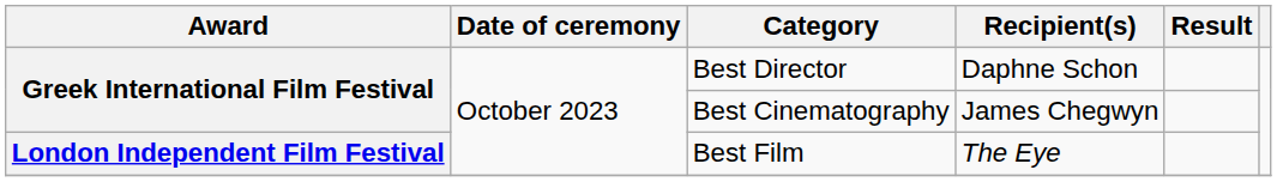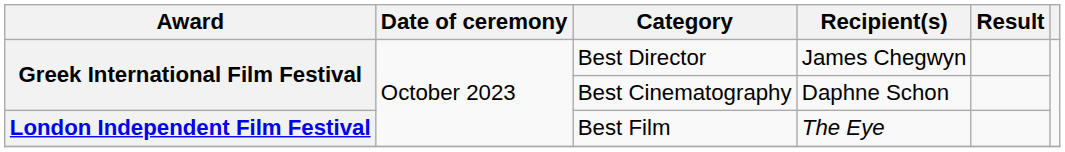Best Director | Recipient(s): Daphne Schon -> James Chegwyn
Best Cinematography | Recipient(s): James Chegwyn -> Daphne Schon
